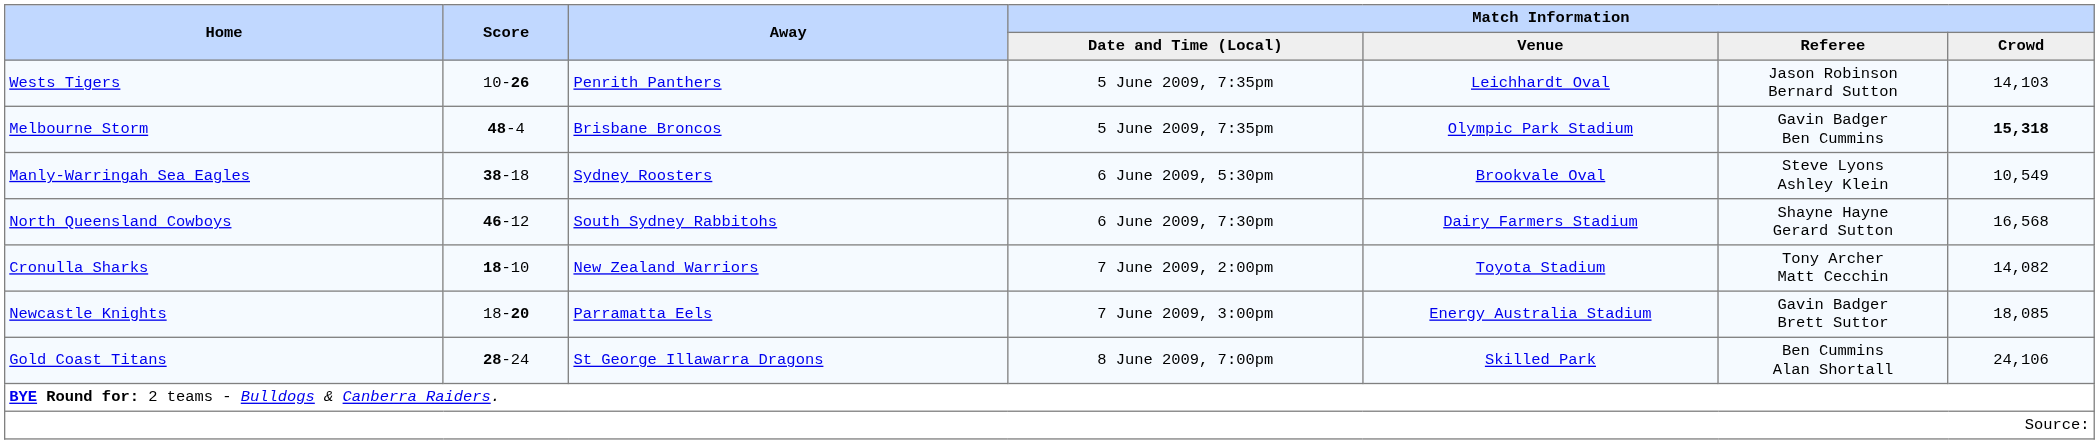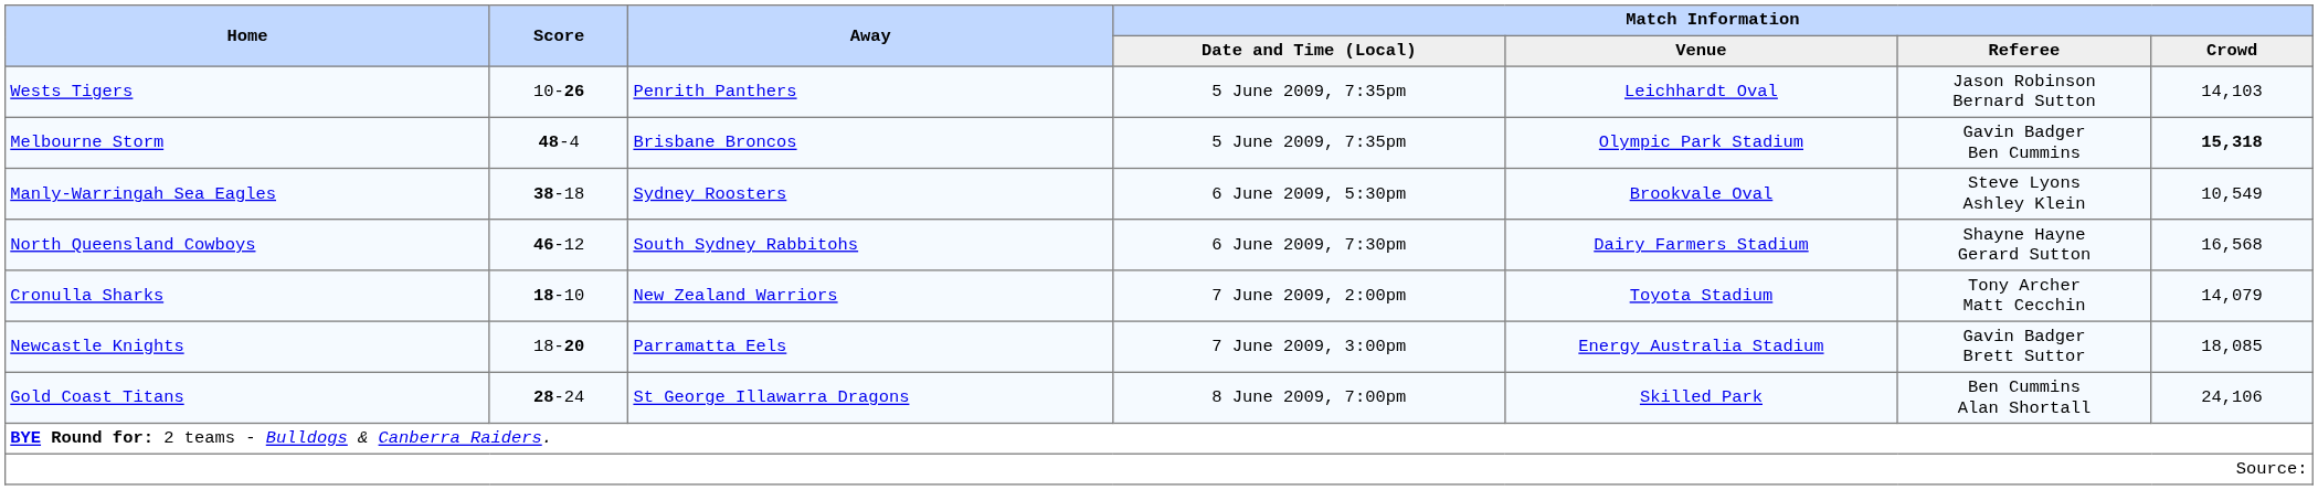Cronulla Sharks | Match Information / Crowd: 14,082 -> 14,079
